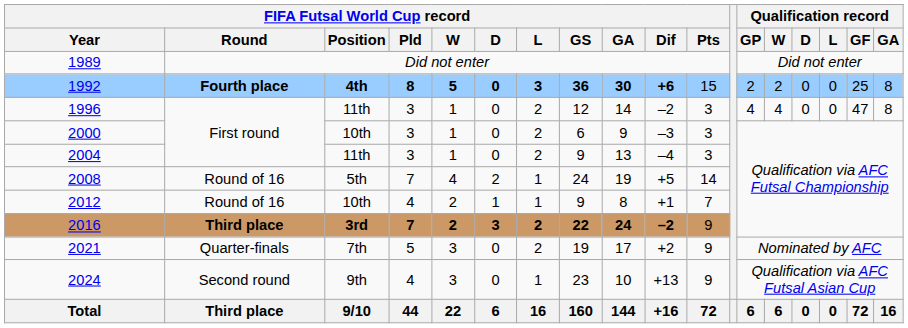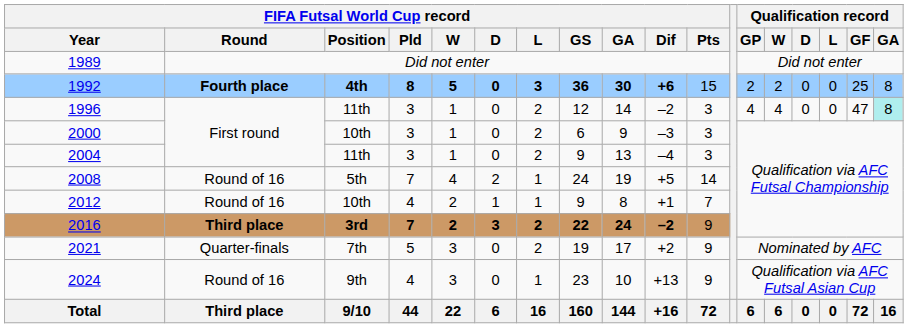1996 | Qualification record / GA: no background -> paleturquoise background
2024 | FIFA Futsal World Cup record / Round: Second round -> Round of 16
